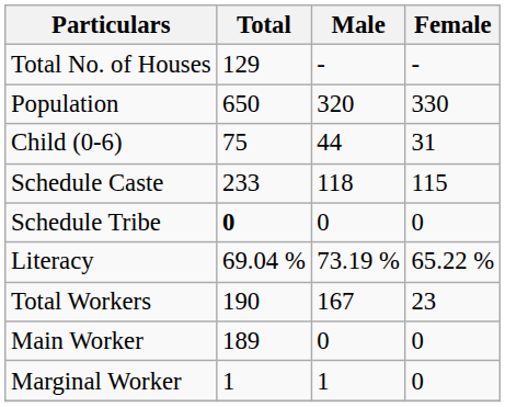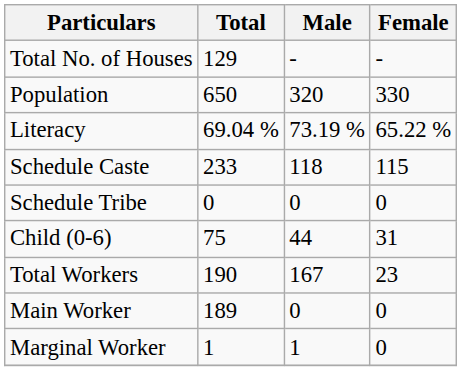rows swapped: Child (0-6) <-> Literacy
Schedule Tribe | Total: bold -> normal
